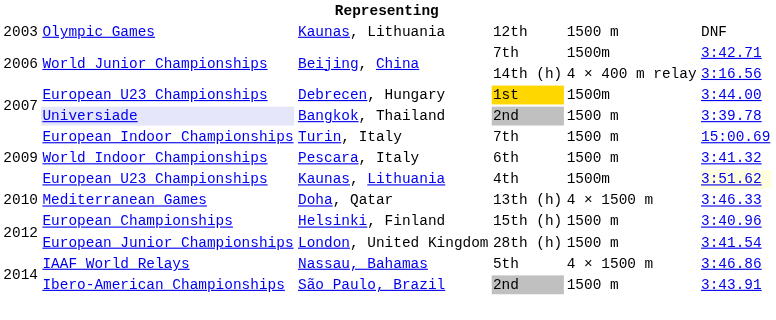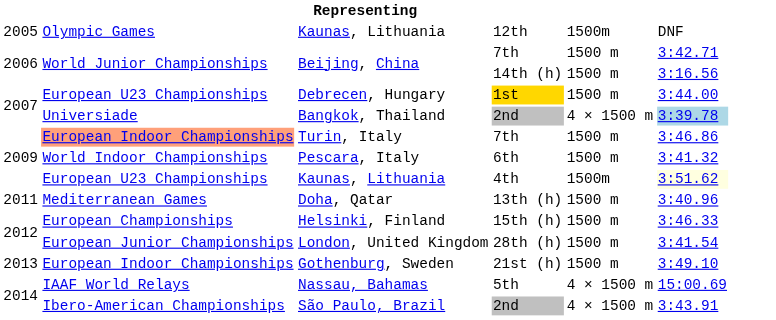Kaunas, Lithuania / 12th | column 1: 2003 -> 2005
Kaunas, Lithuania / 12th | column 5: 1500 m -> 1500m
Beijing, China / 7th | column 5: 1500m -> 1500 m
Beijing, China / 14th (h) | column 5: 4 × 400 m relay -> 1500 m
Debrecen, Hungary | column 5: 1500m -> 1500 m
Bangkok, Thailand | column 2: lavender background -> no background
Bangkok, Thailand | column 5: 1500 m -> 4 × 1500 m
Bangkok, Thailand | column 6: no background -> lightblue background
Turin, Italy | column 2: no background -> lightsalmon background
Turin, Italy | column 6: 15:00.69 -> 3:46.86
Doha, Qatar | column 1: 2010 -> 2011
Doha, Qatar | column 5: 4 × 1500 m -> 1500 m
Doha, Qatar | column 6: 3:46.33 -> 3:40.96
Helsinki, Finland | column 6: 3:40.96 -> 3:46.33
+ row: 2013 | European Indoor Championships | Gothenburg, Sweden | 21st (h) | 1500 m | 3:49.10
Nassau, Bahamas | column 6: 3:46.86 -> 15:00.69
São Paulo, Brazil | column 5: 1500 m -> 4 × 1500 m
